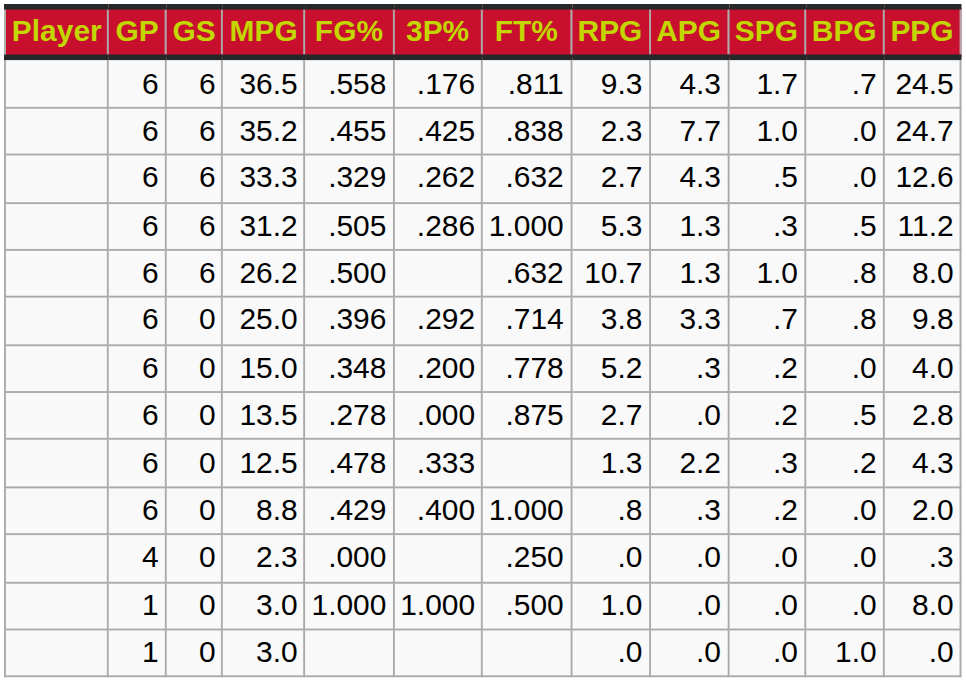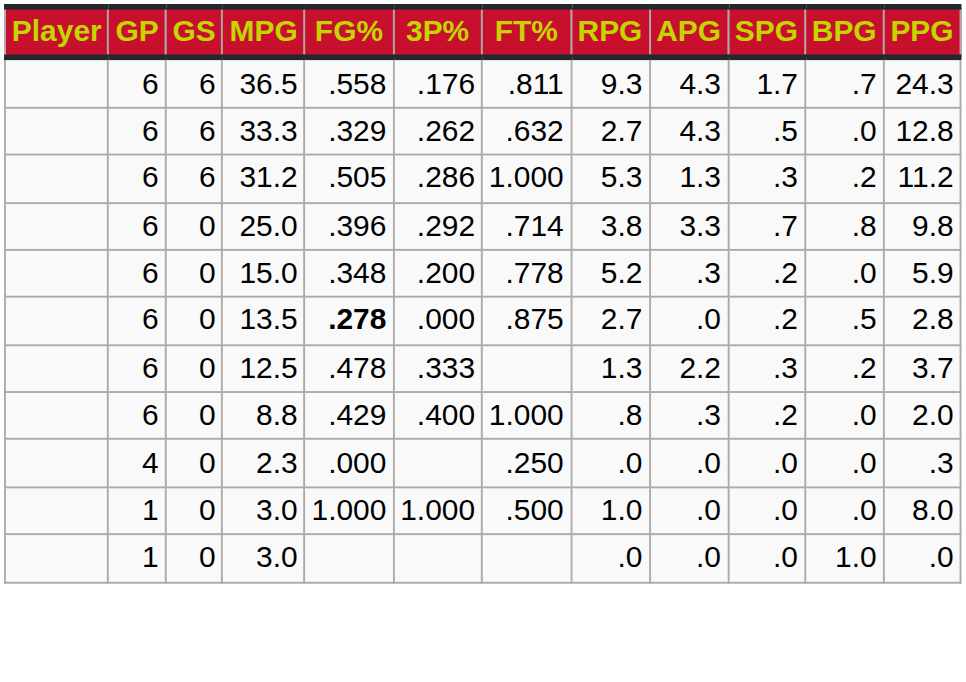36.5 | PPG: 24.5 -> 24.3
- row: 6 | 6 | 35.2 | .455 | .425 | .838 | 2.3 | 7.7 | 1.0 | .0 | 24.7
33.3 | PPG: 12.6 -> 12.8
31.2 | BPG: .5 -> .2
- row: 6 | 6 | 26.2 | .500 | .632 | 10.7 | 1.3 | 1.0 | .8 | 8.0
15.0 | PPG: 4.0 -> 5.9
13.5 | FG%: normal -> bold
12.5 | PPG: 4.3 -> 3.7
